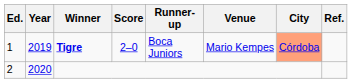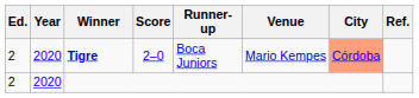Tigre | Ed.: 1 -> 2
Tigre | Year: 2019 -> 2020
